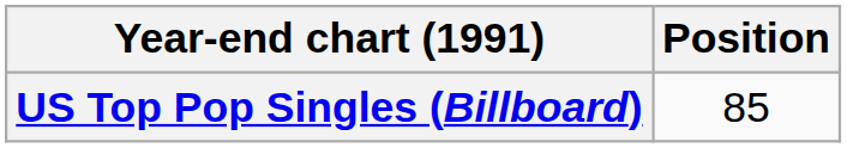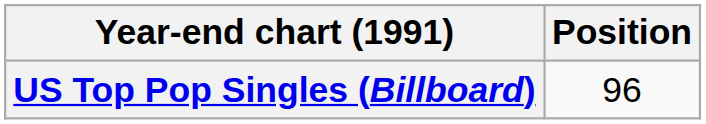US Top Pop Singles (Billboard) | Position: 85 -> 96
